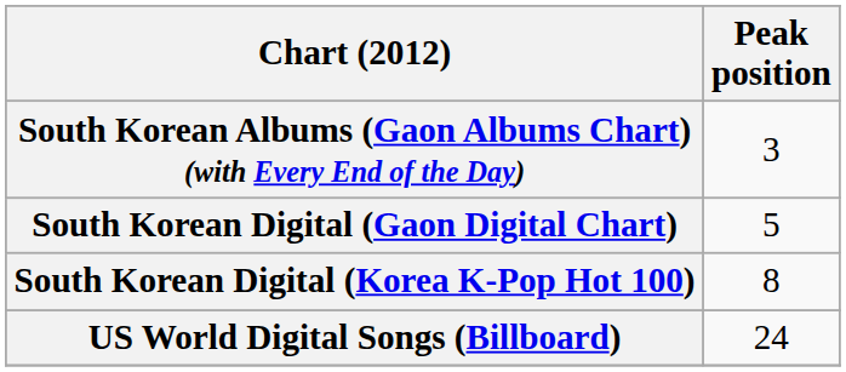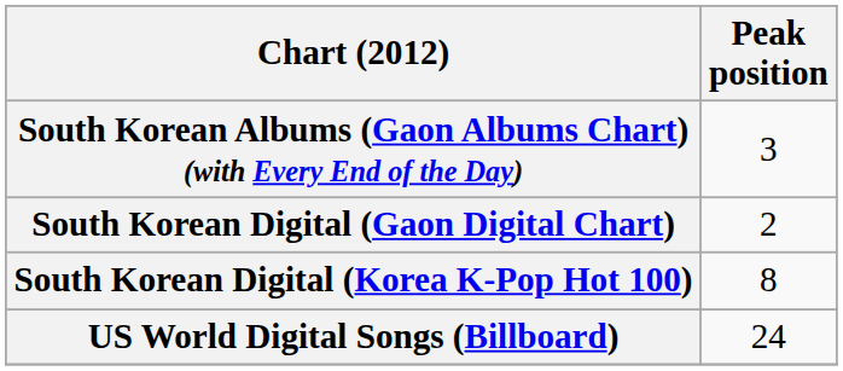South Korean Digital (Gaon Digital Chart) | Peak position: 5 -> 2
